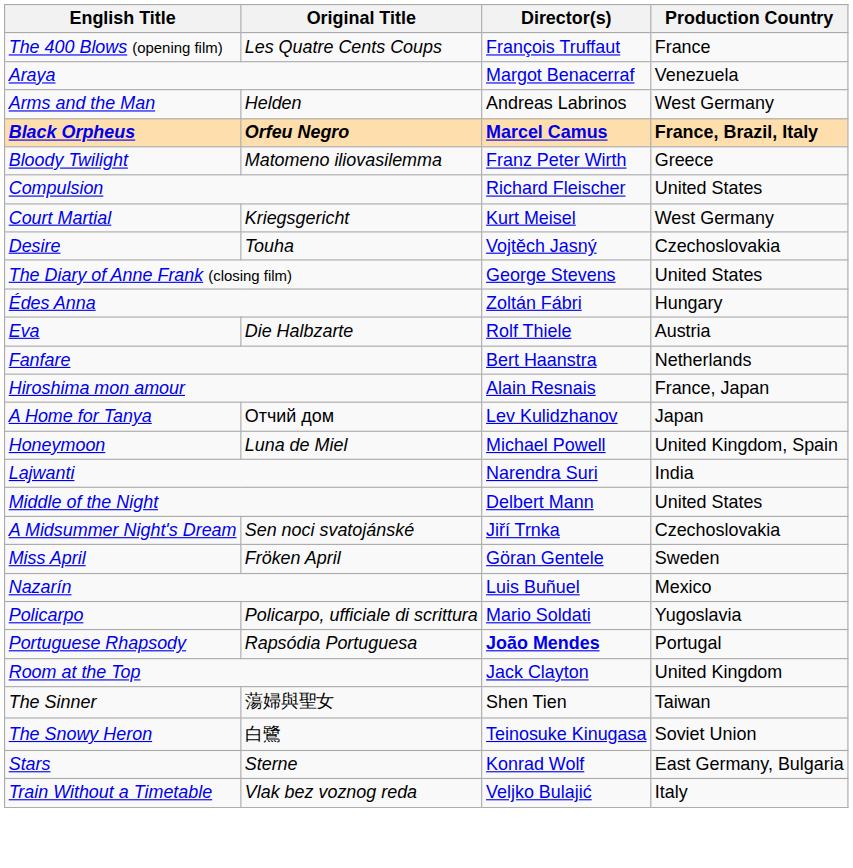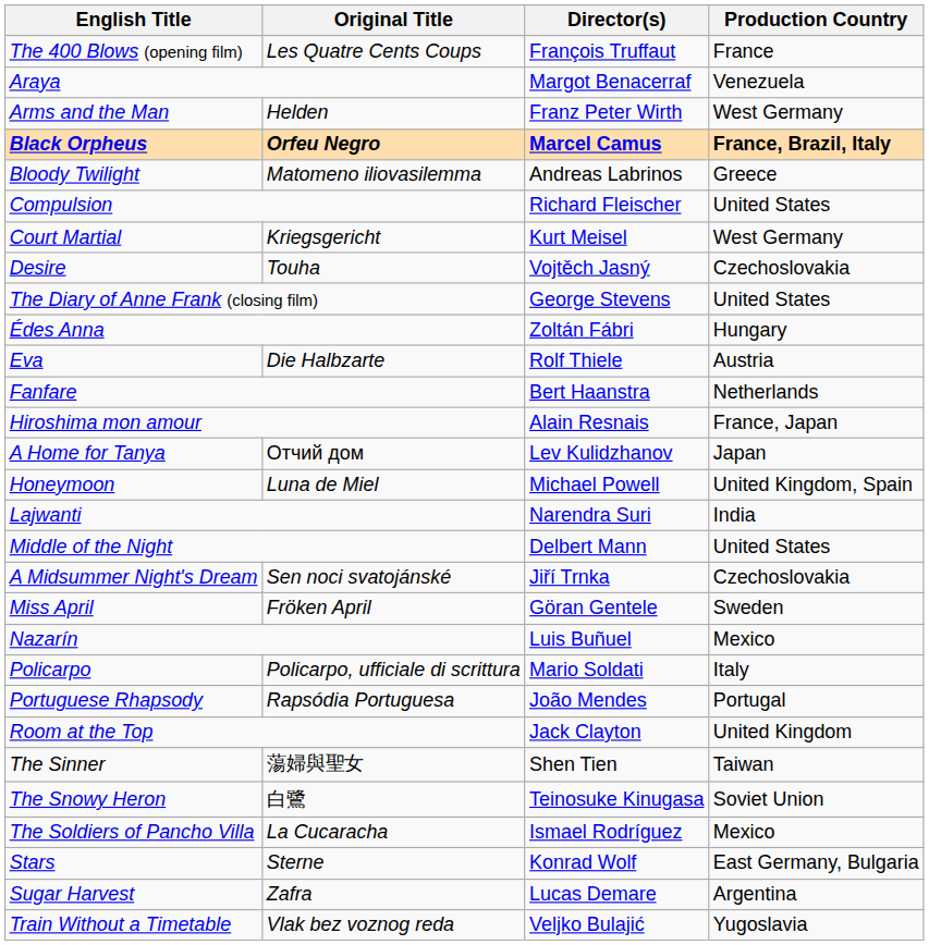Arms and the Man | Director(s): Andreas Labrinos -> Franz Peter Wirth
Bloody Twilight | Director(s): Franz Peter Wirth -> Andreas Labrinos
Policarpo | Production Country: Yugoslavia -> Italy
Portuguese Rhapsody | Director(s): bold -> normal
+ row: The Soldiers of Pancho Villa | La Cucaracha | Ismael Rodríguez | Mexico
+ row: Sugar Harvest | Zafra | Lucas Demare | Argentina
Train Without a Timetable | Production Country: Italy -> Yugoslavia
